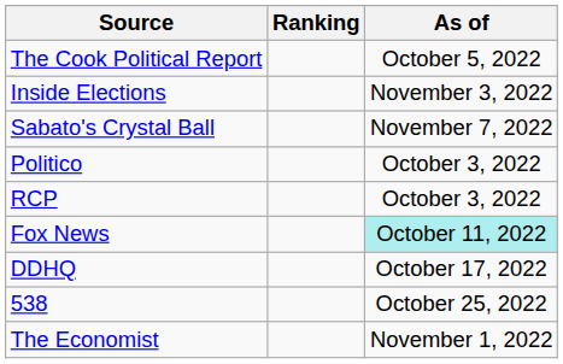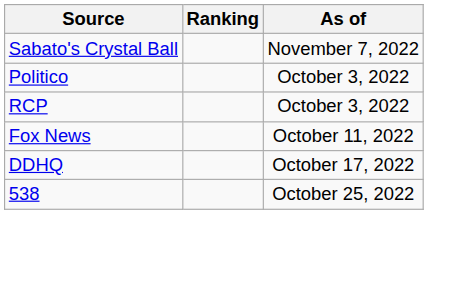- row: The Cook Political Report | October 5, 2022
- row: Inside Elections | November 3, 2022
Fox News | As of: paleturquoise background -> no background
- row: The Economist | November 1, 2022
